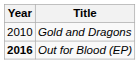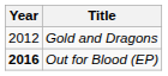Gold and Dragons | Year: 2010 -> 2012
